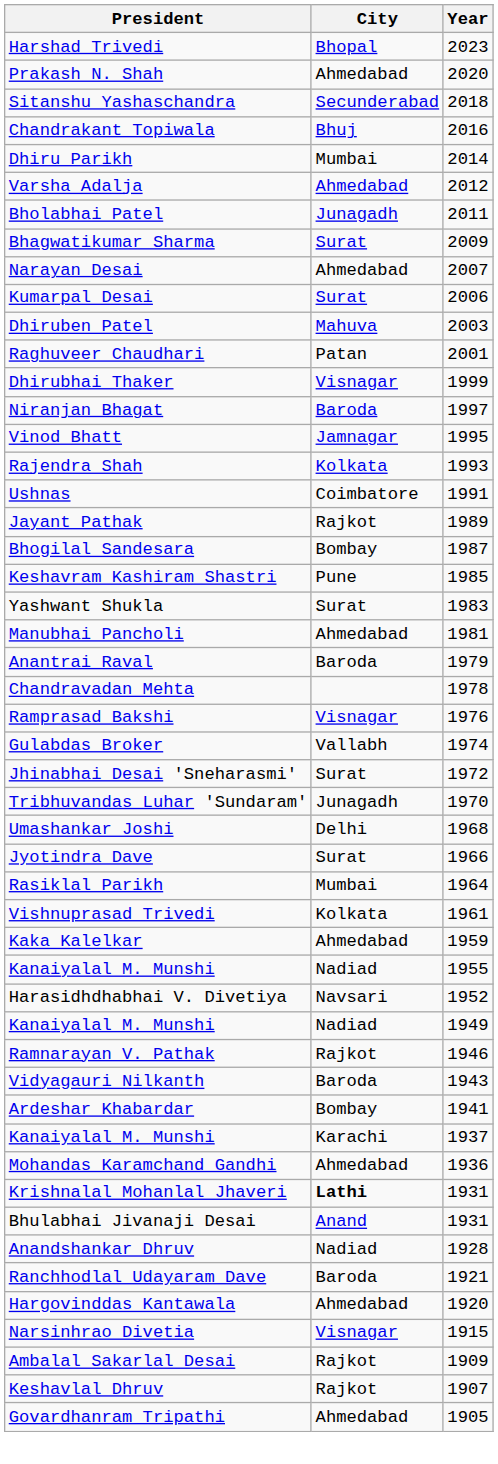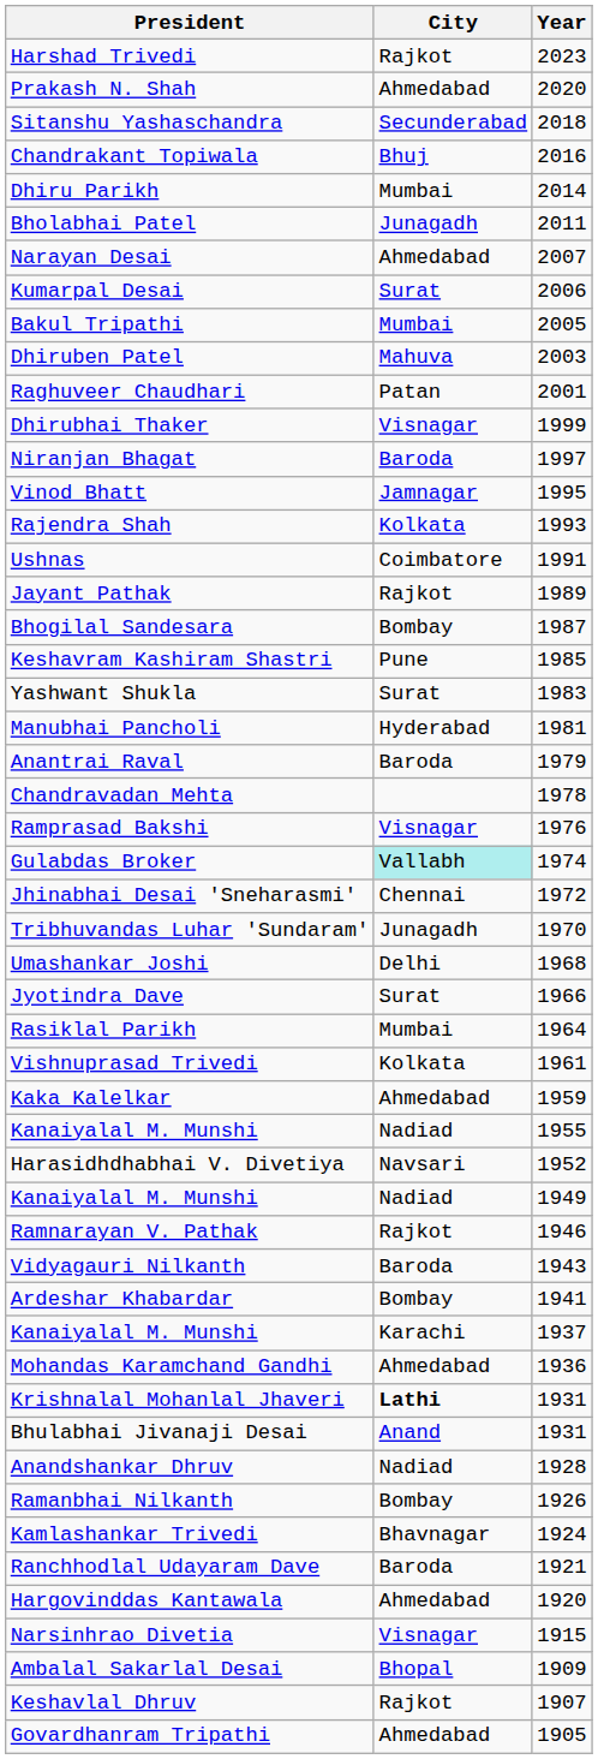Harshad Trivedi | City: Bhopal -> Rajkot
- row: Varsha Adalja | Ahmedabad | 2012
- row: Bhagwatikumar Sharma | Surat | 2009
+ row: Bakul Tripathi | Mumbai | 2005
Manubhai Pancholi | City: Ahmedabad -> Hyderabad
Gulabdas Broker | City: no background -> paleturquoise background
Jhinabhai Desai 'Sneharasmi' | City: Surat -> Chennai
+ row: Ramanbhai Nilkanth | Bombay | 1926
+ row: Kamlashankar Trivedi | Bhavnagar | 1924
Ambalal Sakarlal Desai | City: Rajkot -> Bhopal
